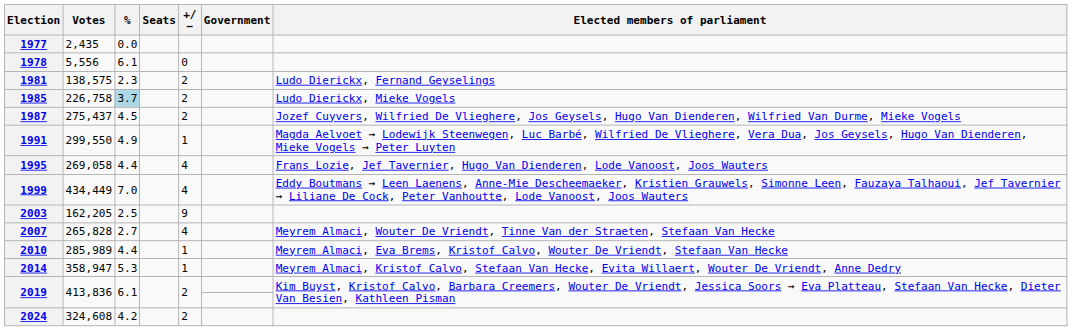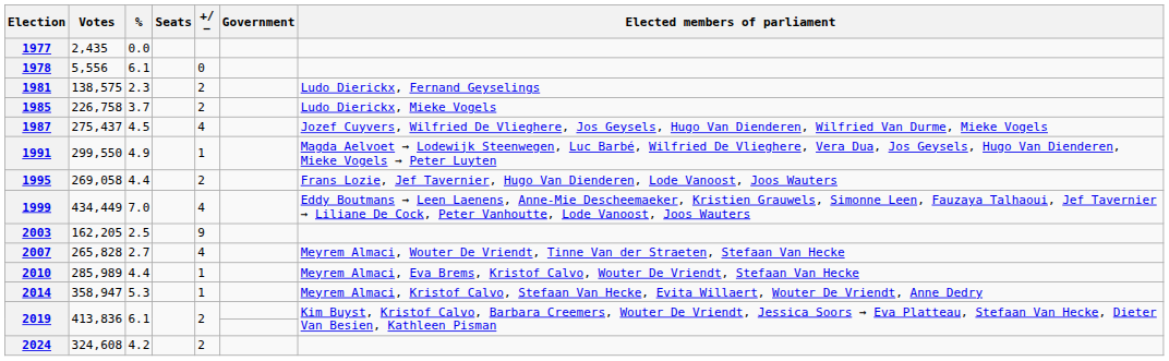1985 | %: lightblue background -> no background
1987 | +/−: 2 -> 4
1995 | +/−: 4 -> 2
